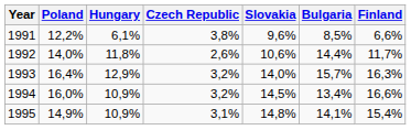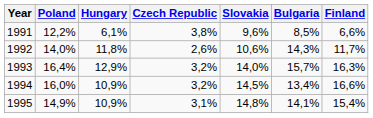1992 | Bulgaria: 14,4% -> 14,3%
